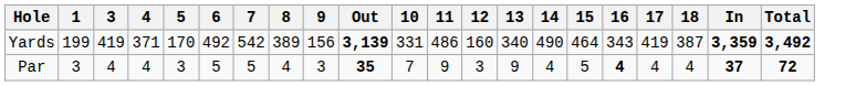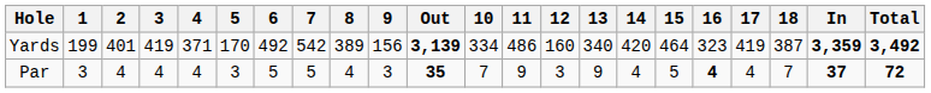+ column: 2 | 401 | 4
Yards | 10: 331 -> 334
Yards | 14: 490 -> 420
Yards | 16: 343 -> 323
Par | 18: 4 -> 7
